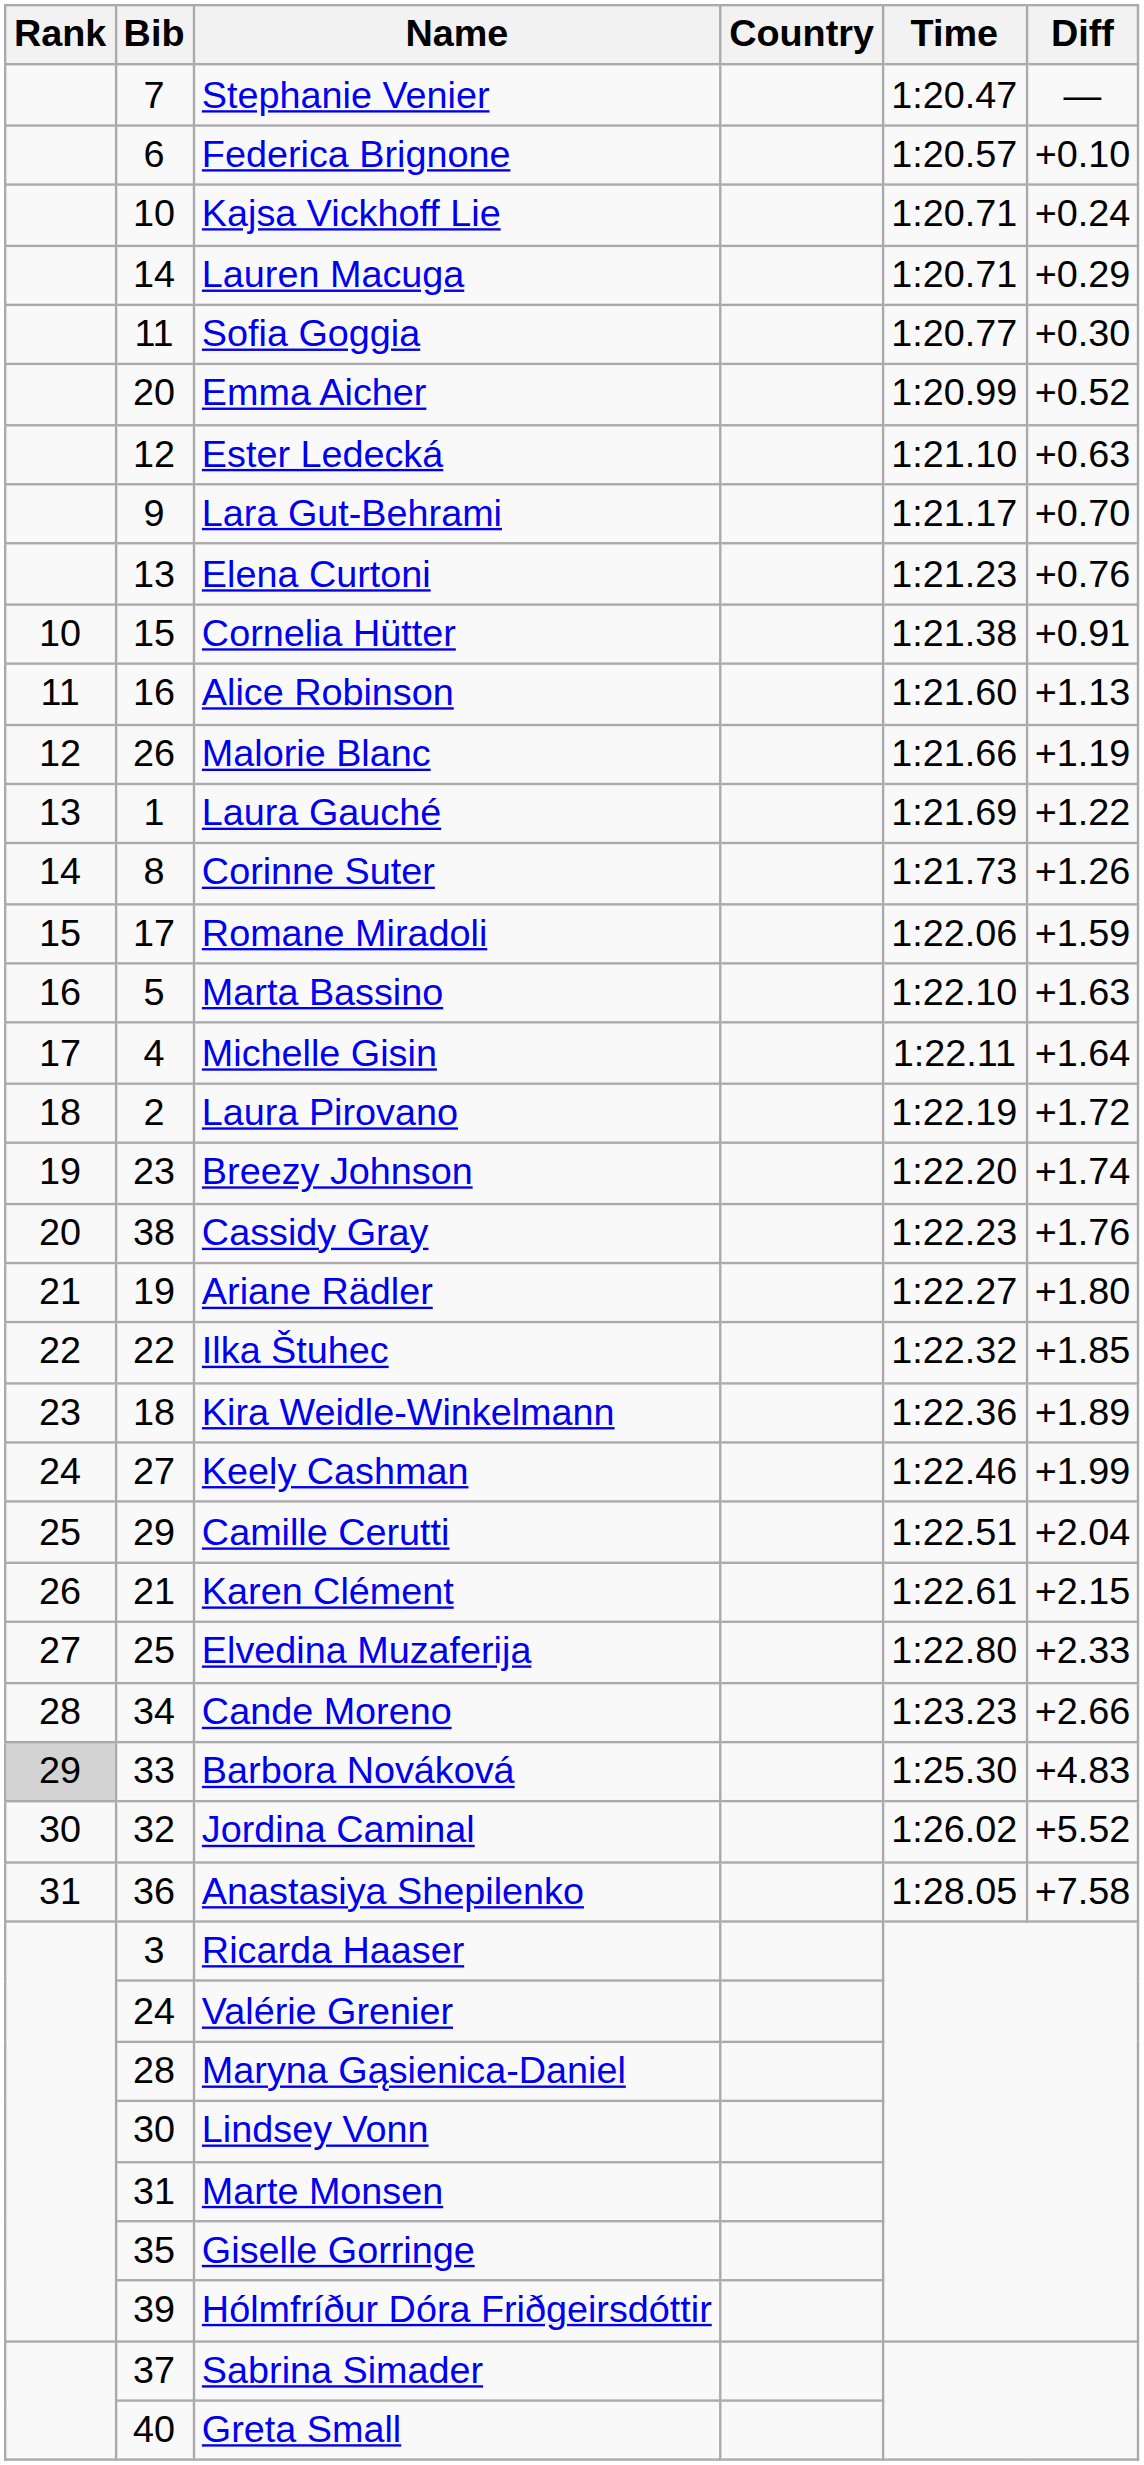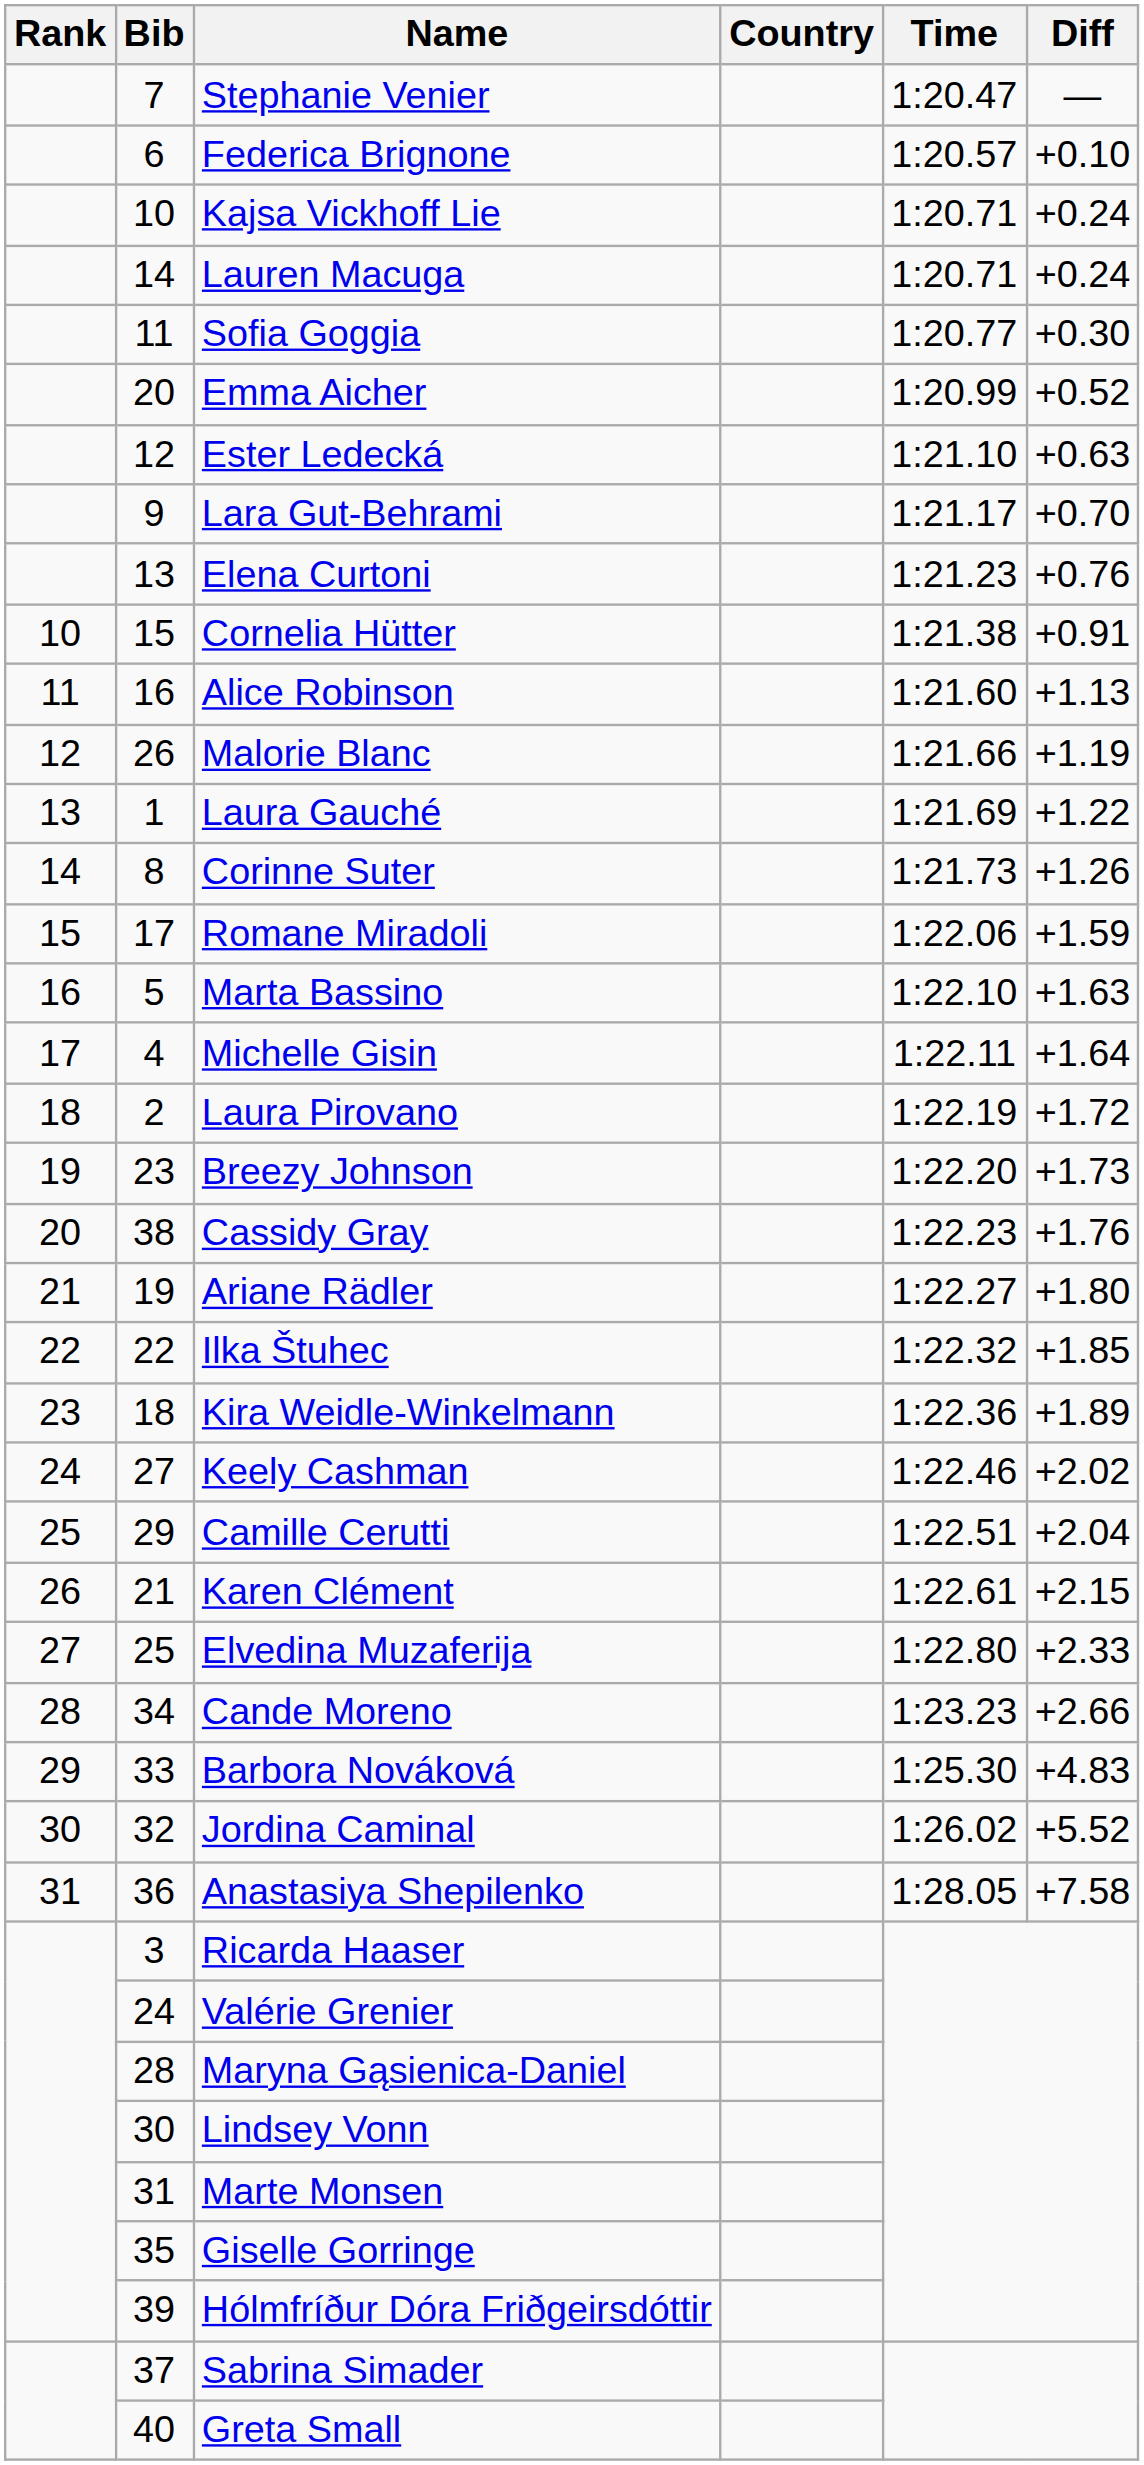Lauren Macuga | Diff: +0.29 -> +0.24
Breezy Johnson | Diff: +1.74 -> +1.73
Keely Cashman | Diff: +1.99 -> +2.02
Barbora Nováková | Rank: lightgrey background -> no background
